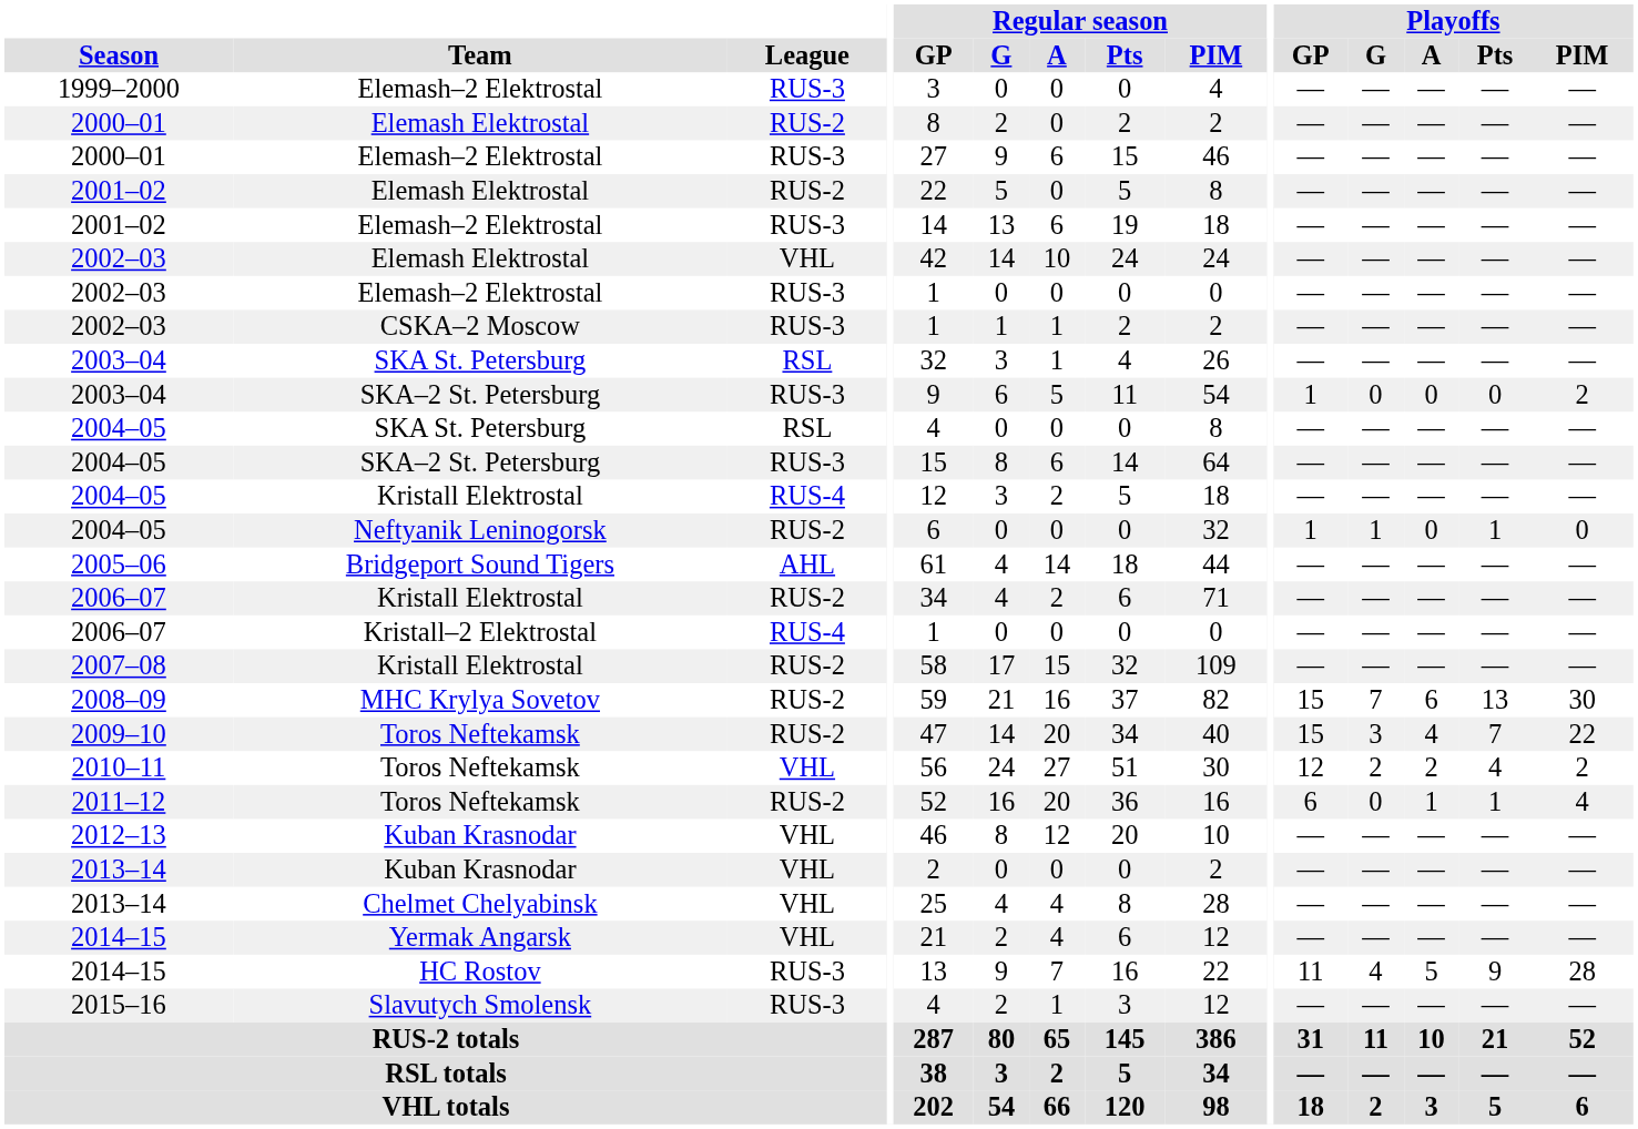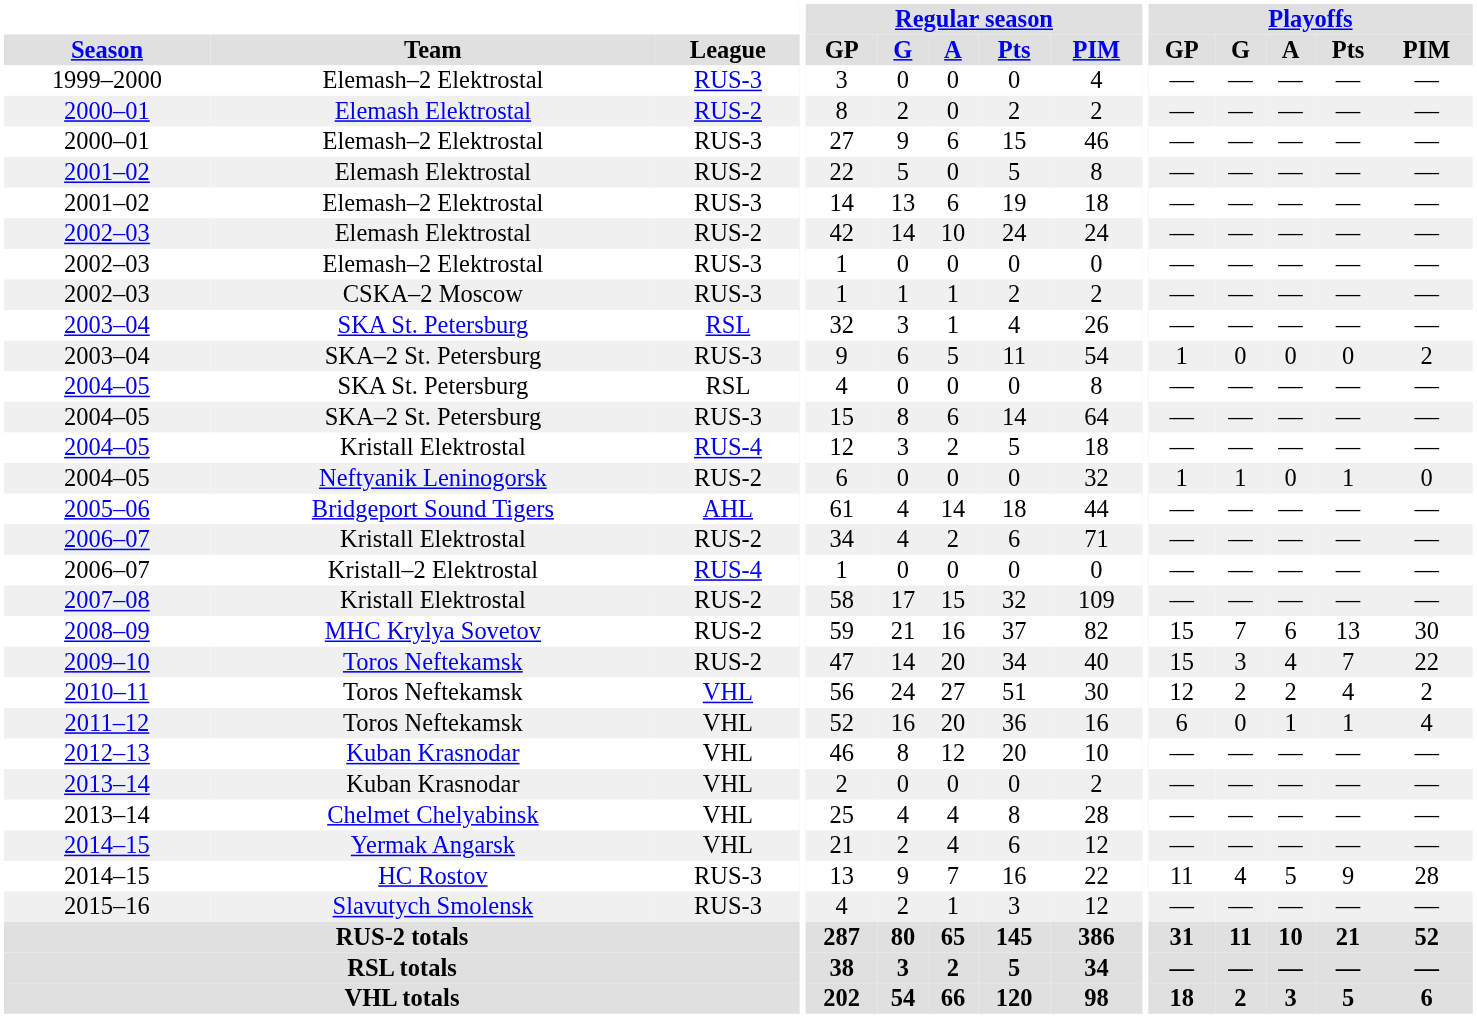2002–03 / Elemash Elektrostal | League: VHL -> RUS-2
2011–12 | League: RUS-2 -> VHL
